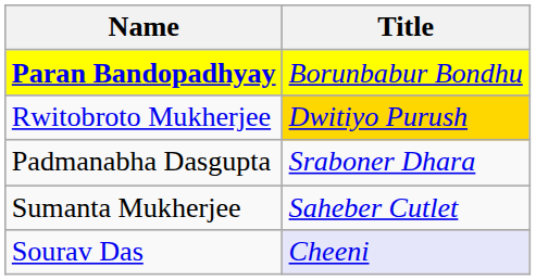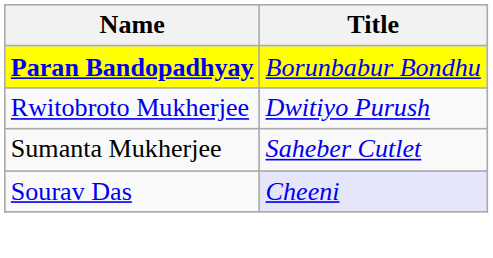Rwitobroto Mukherjee | Title: gold background -> no background
- row: Padmanabha Dasgupta | Sraboner Dhara
